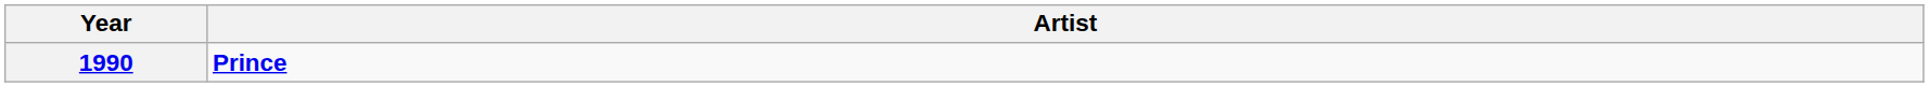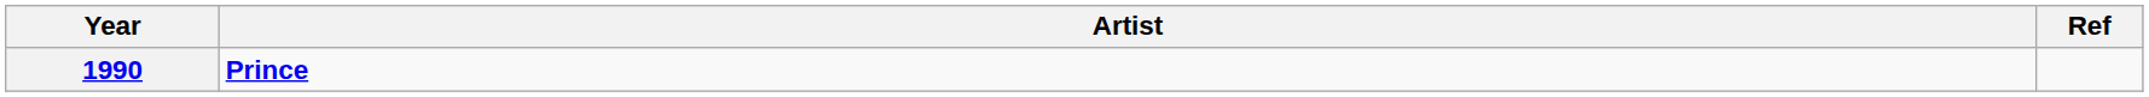+ column: Ref
